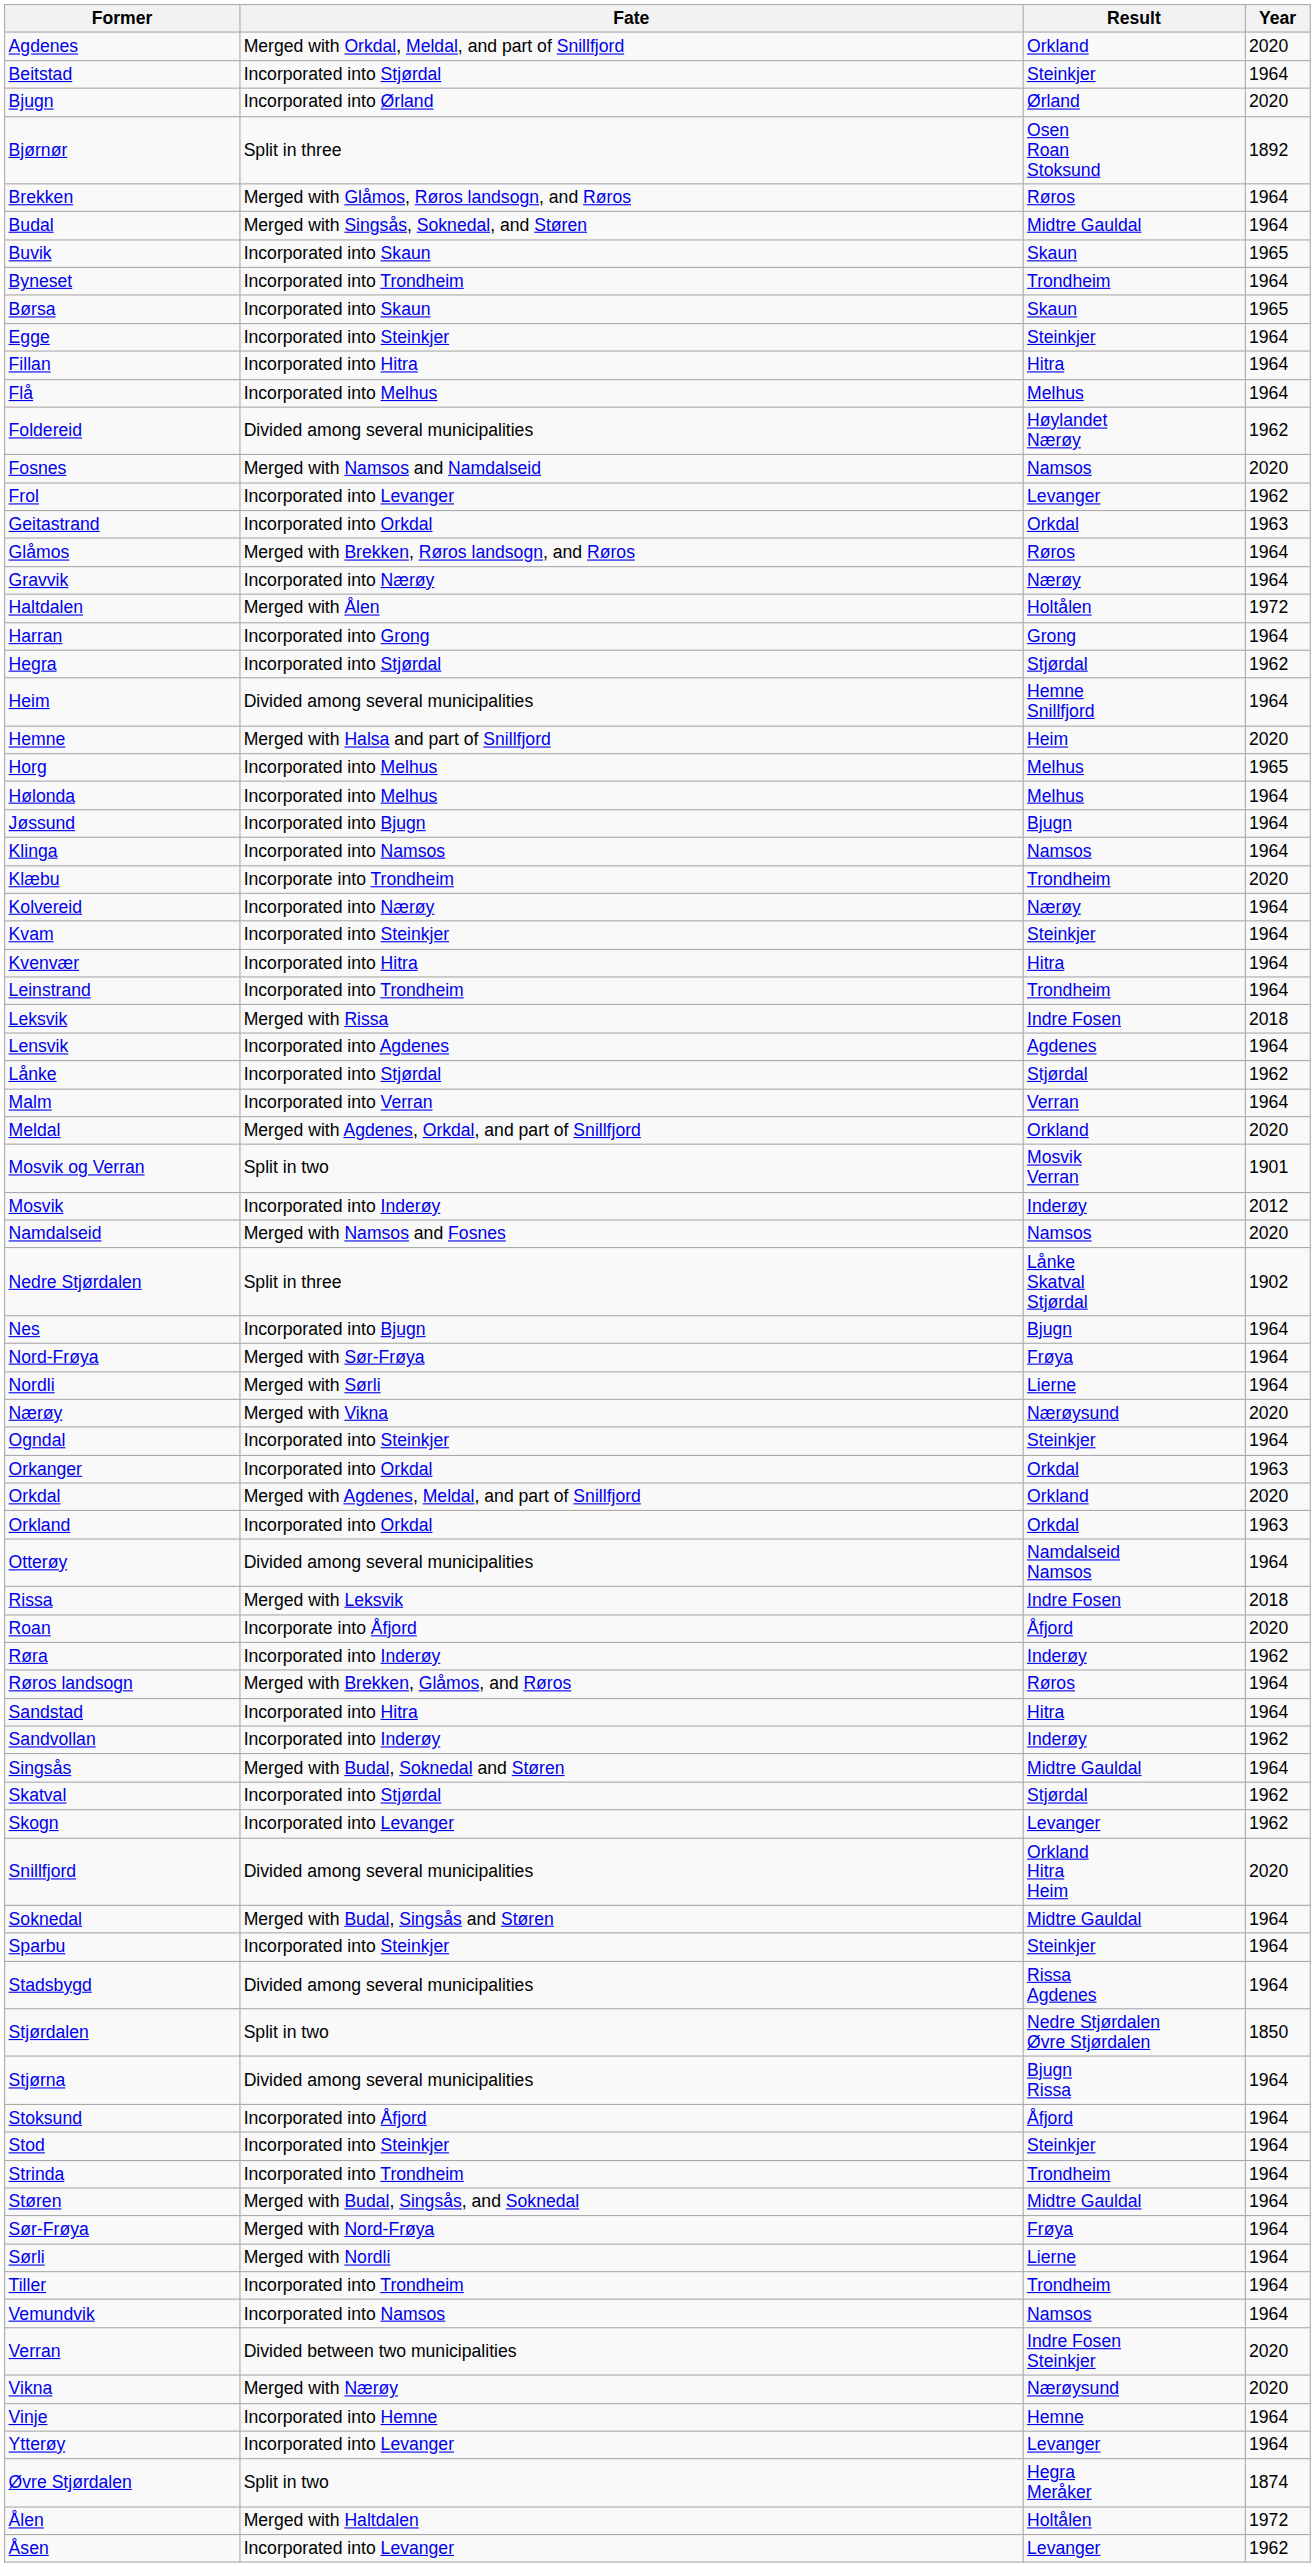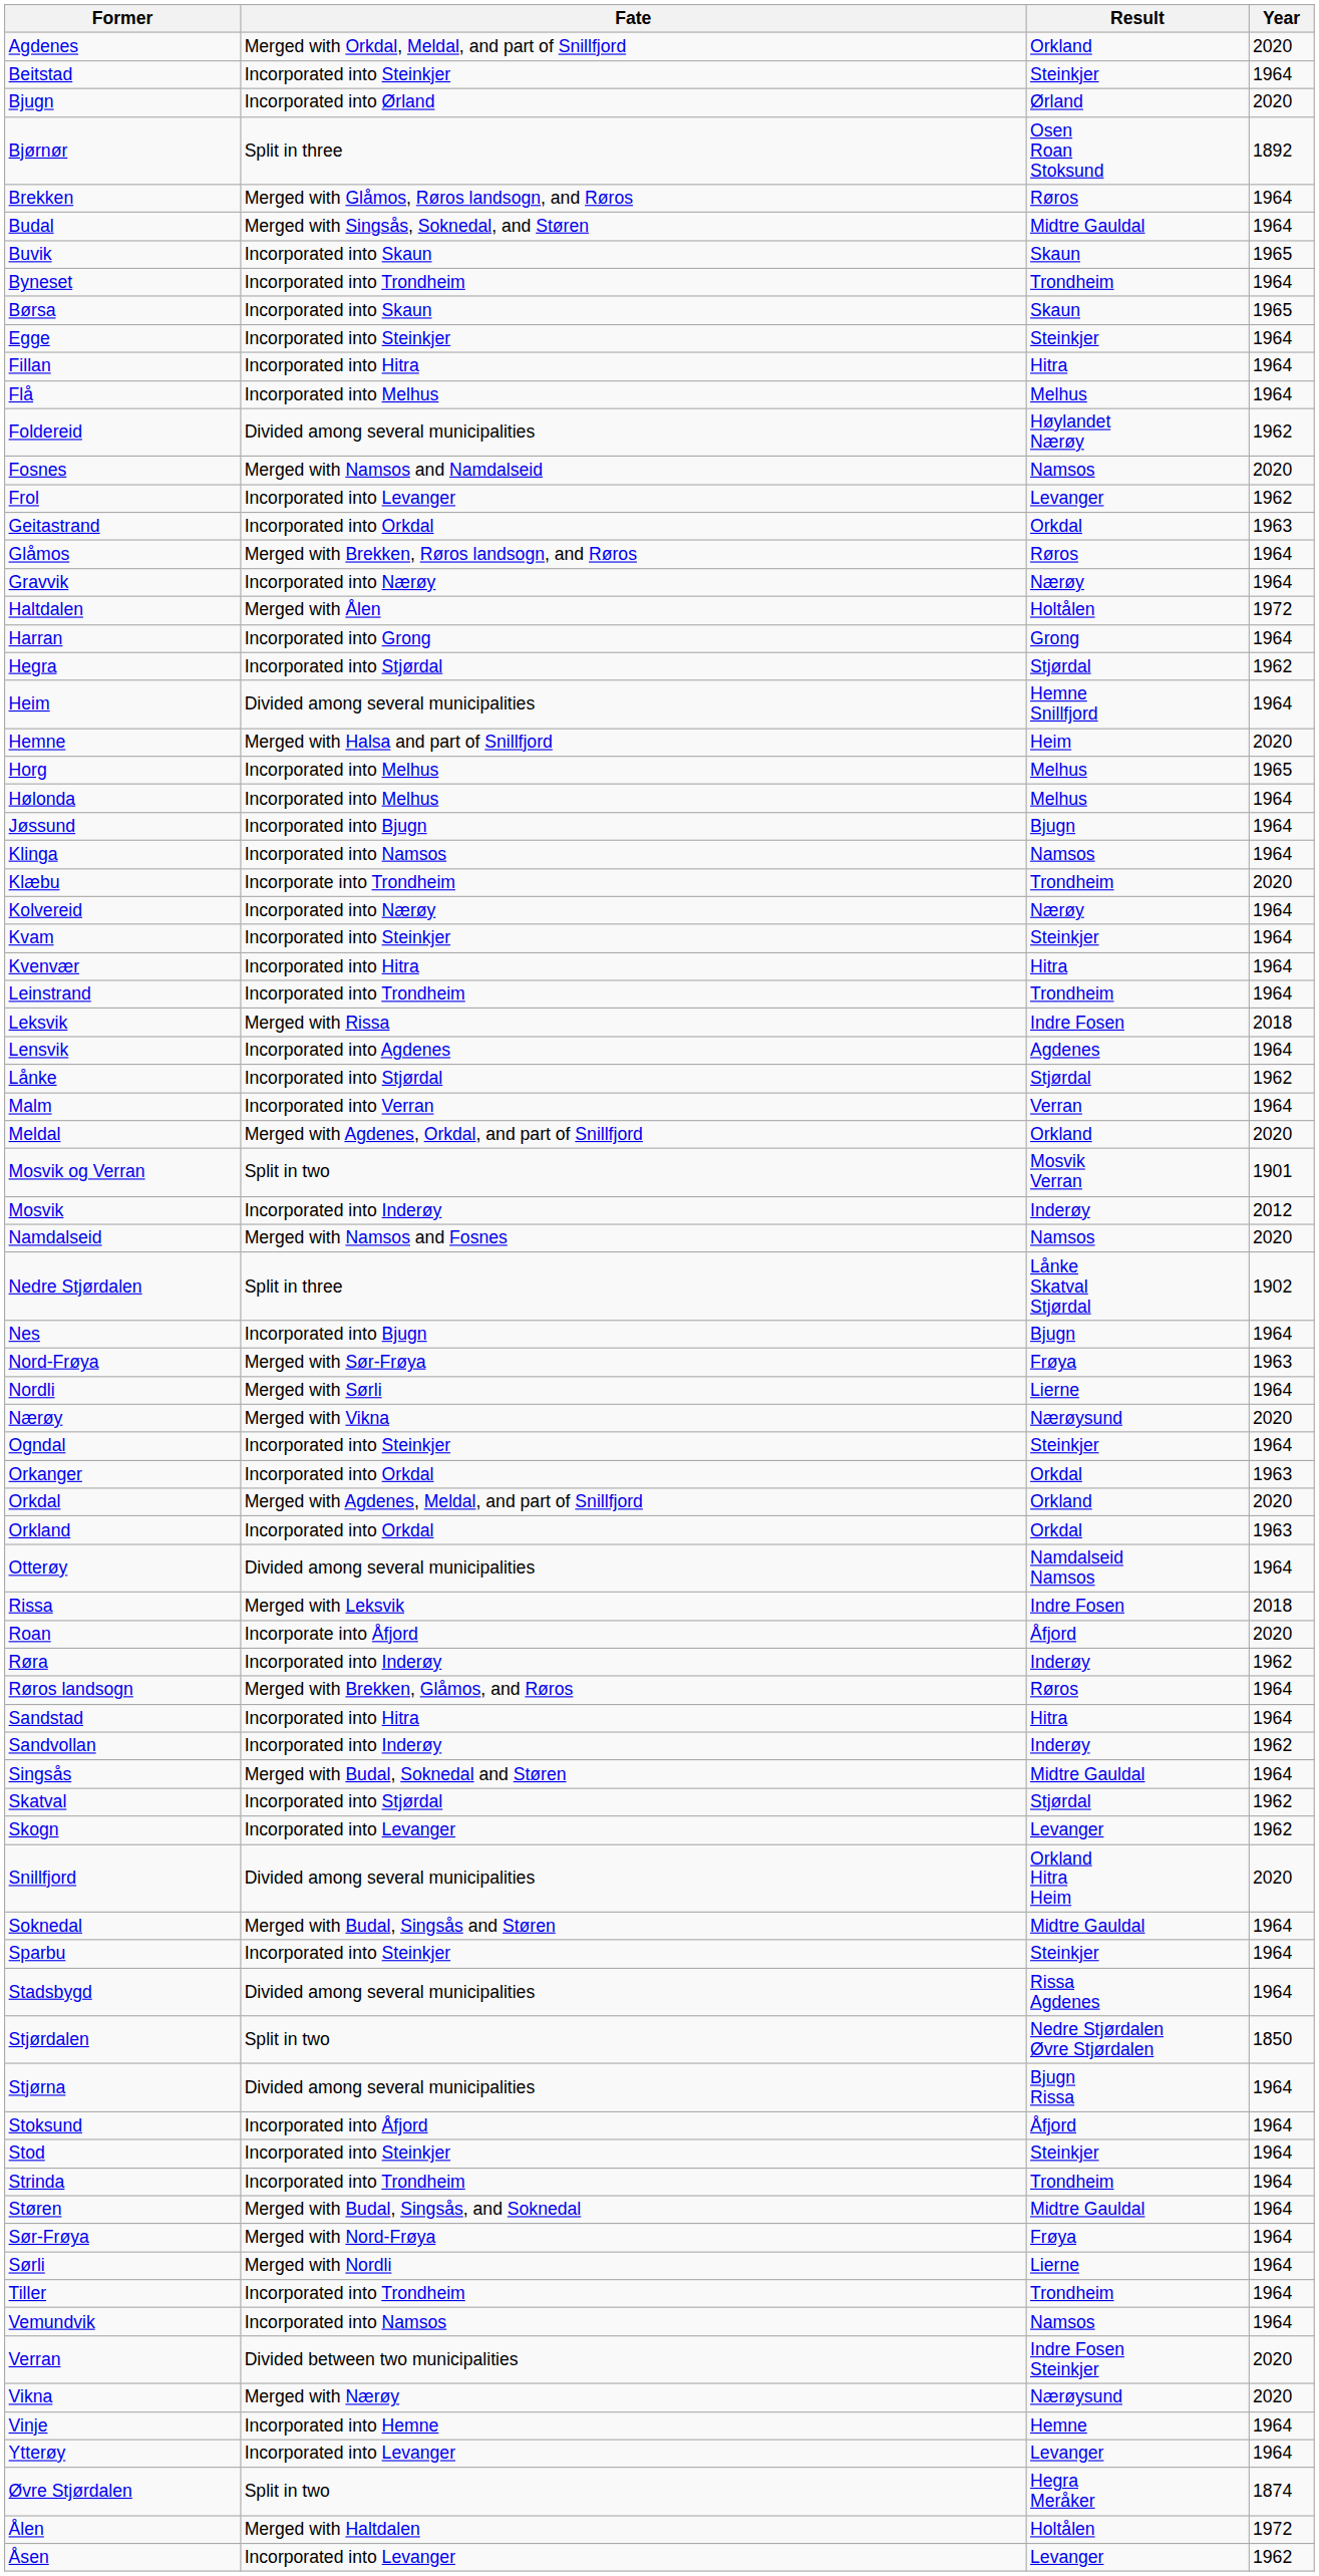Beitstad | Fate: Incorporated into Stjørdal -> Incorporated into Steinkjer
Nord-Frøya | Year: 1964 -> 1963
